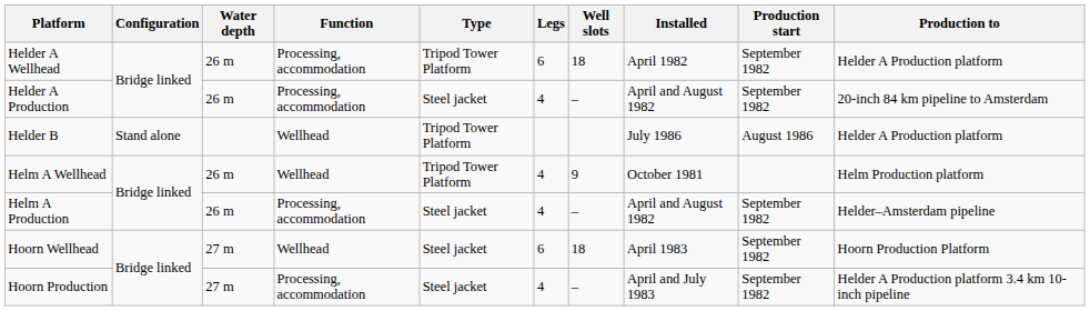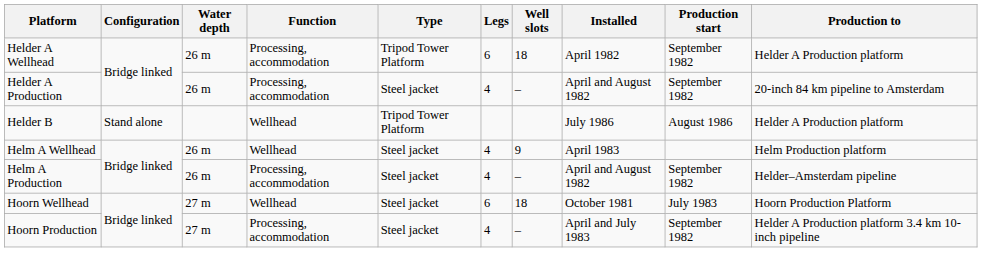Helm A Wellhead | Type: Tripod Tower Platform -> Steel jacket
Helm A Wellhead | Installed: October 1981 -> April 1983
Hoorn Wellhead | Installed: April 1983 -> October 1981
Hoorn Wellhead | Production start: September 1982 -> July 1983
